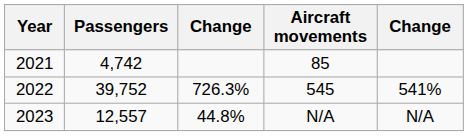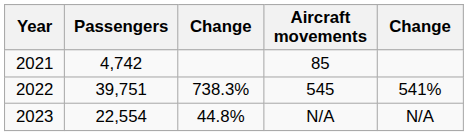2022 | Passengers: 39,752 -> 39,751
2022 | column 3: 726.3% -> 738.3%
2023 | Passengers: 12,557 -> 22,554
